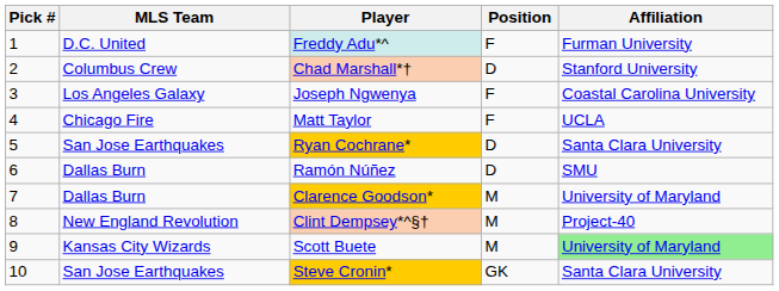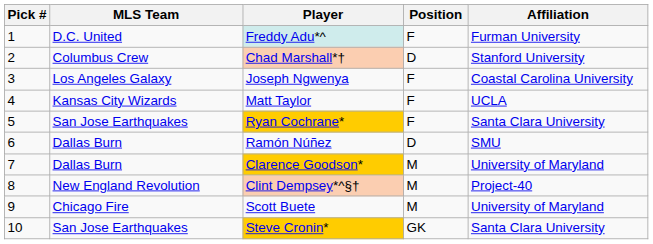Matt Taylor | MLS Team: Chicago Fire -> Kansas City Wizards
Ryan Cochrane* | Position: D -> F
Scott Buete | MLS Team: Kansas City Wizards -> Chicago Fire
Scott Buete | Affiliation: lightgreen background -> no background
